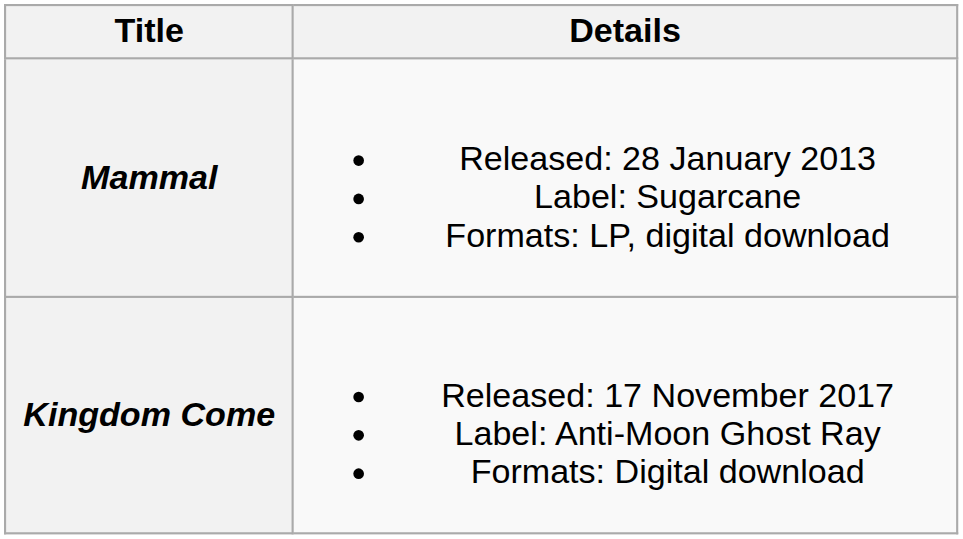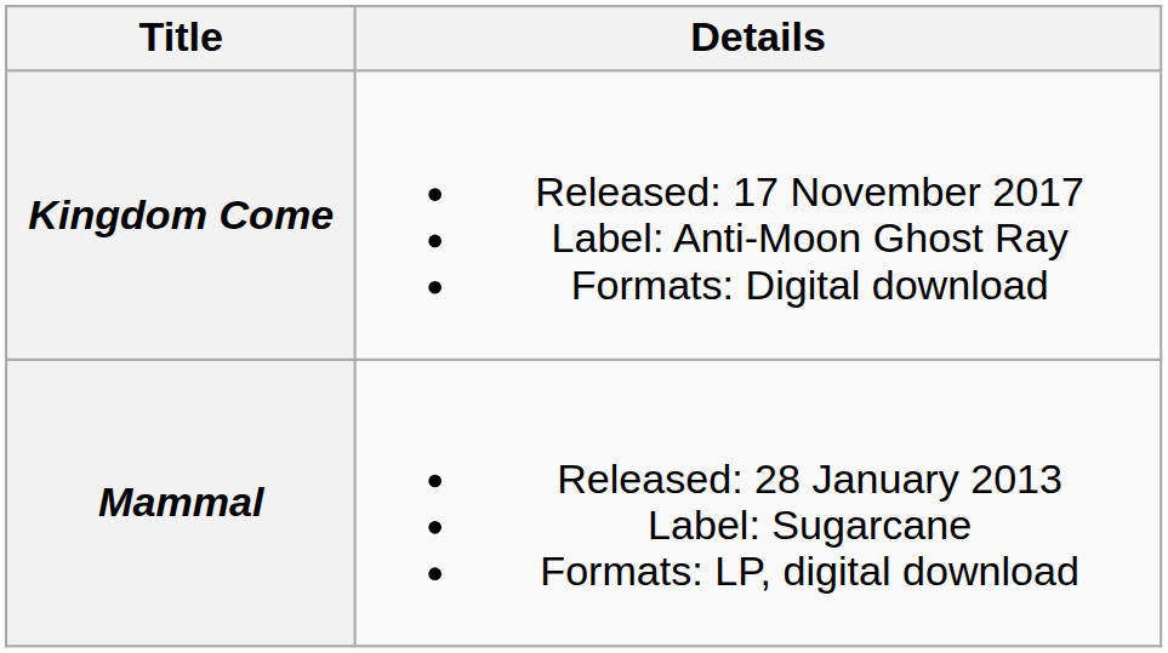rows swapped: Mammal <-> Kingdom Come
